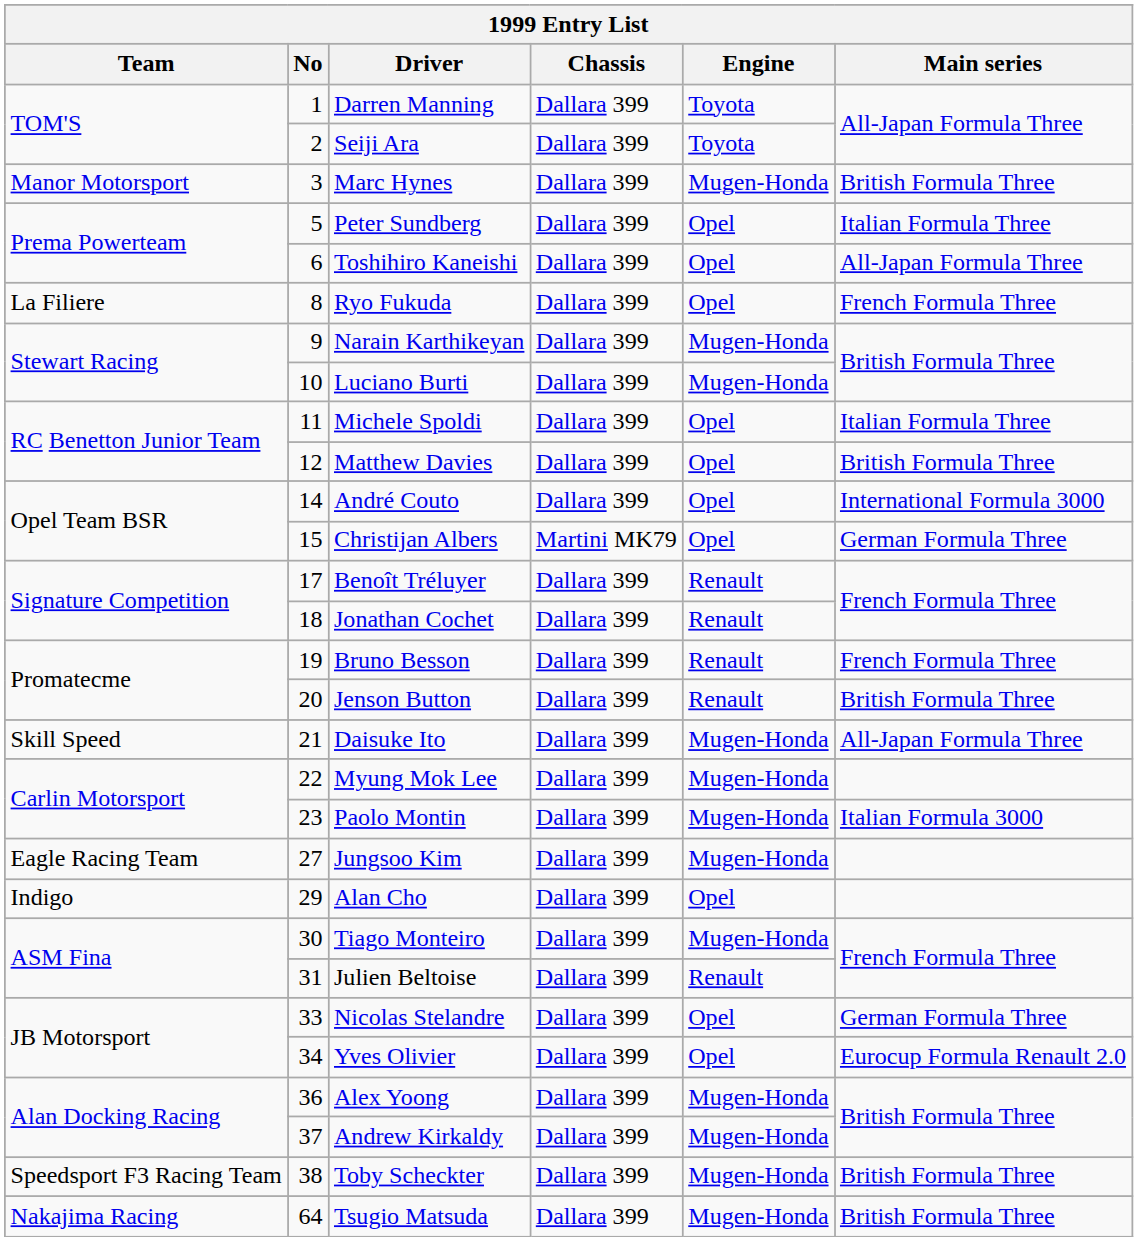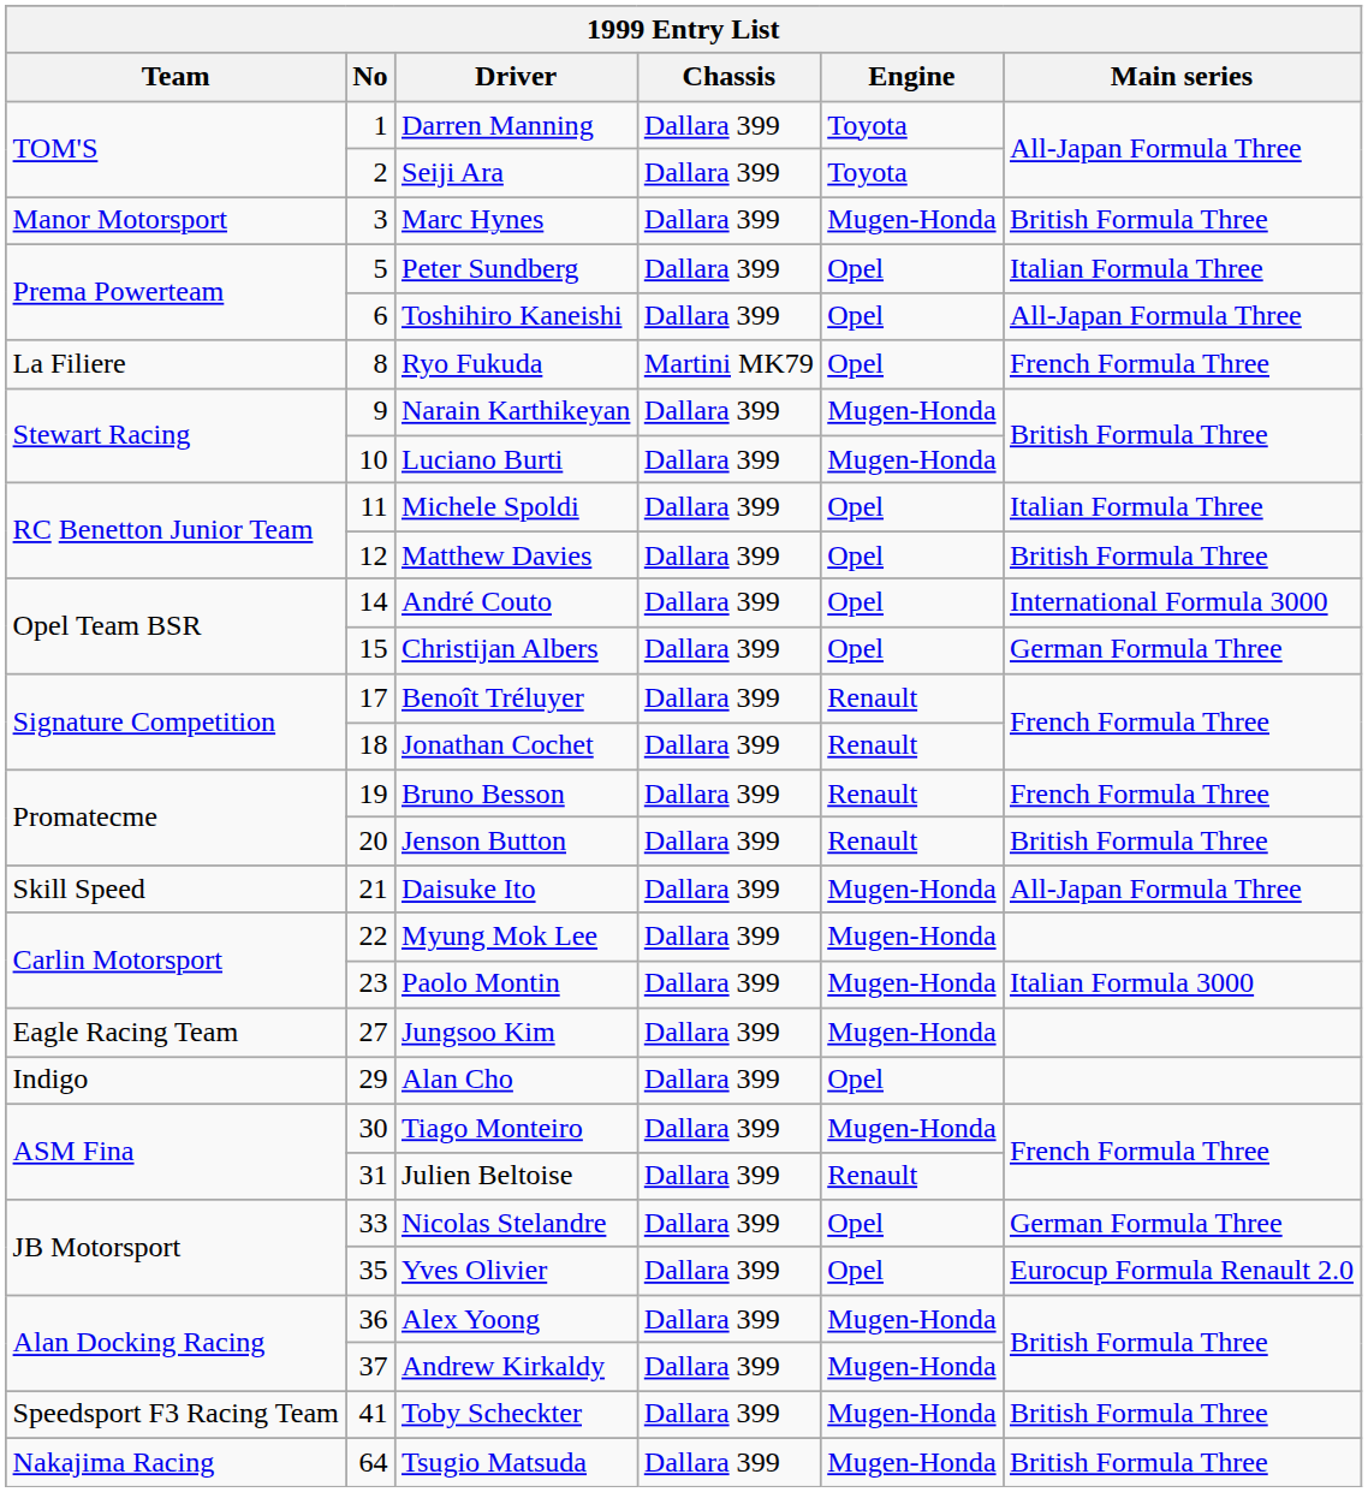Ryo Fukuda | Chassis: Dallara 399 -> Martini MK79
Christijan Albers | Chassis: Martini MK79 -> Dallara 399
Yves Olivier | No: 34 -> 35
Toby Scheckter | No: 38 -> 41
